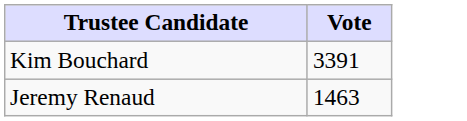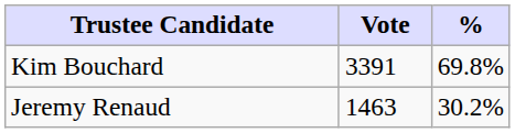+ column: % | 69.8% | 30.2%
